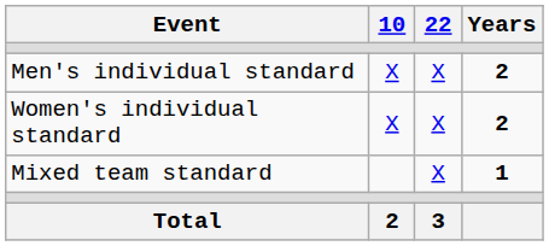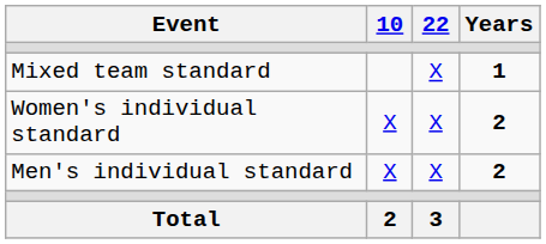rows swapped: Men's individual standard <-> Mixed team standard
